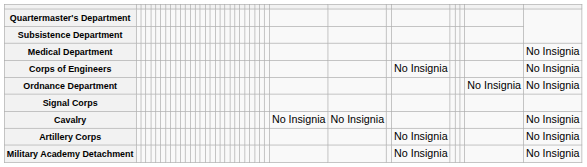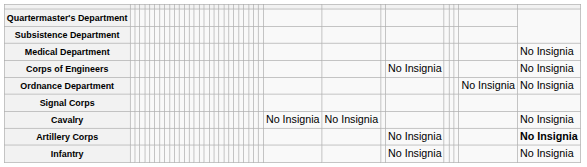Artillery Corps | column 37: normal -> bold
+ row: Infantry | No Insignia | No Insignia
- row: Military Academy Detachment | No Insignia | No Insignia
